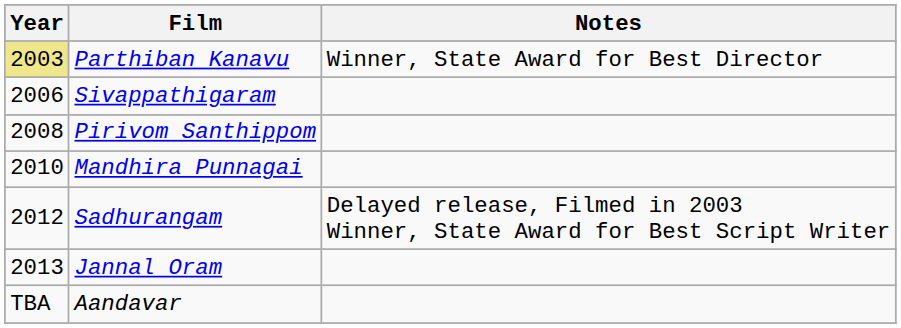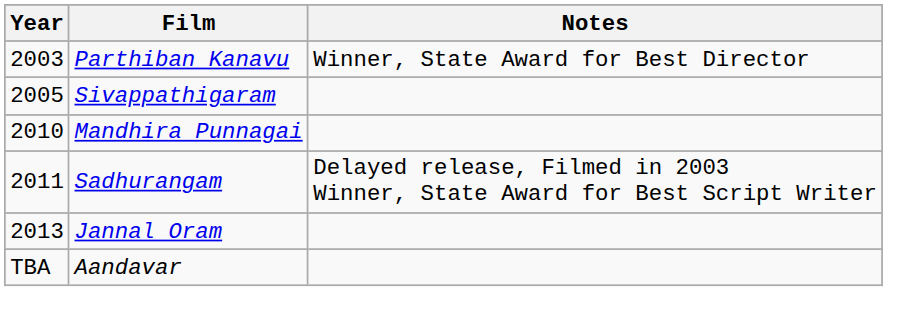Parthiban Kanavu | Year: khaki background -> no background
Sivappathigaram | Year: 2006 -> 2005
- row: 2008 | Pirivom Santhippom
Sadhurangam | Year: 2012 -> 2011
